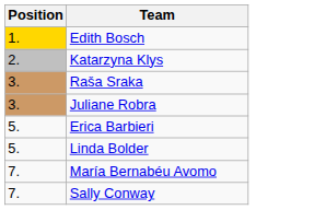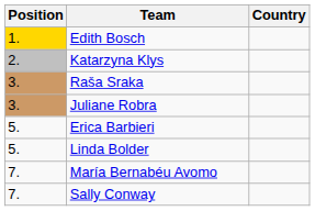+ column: Country
